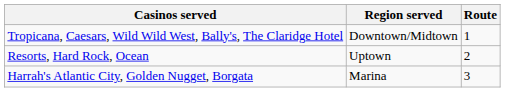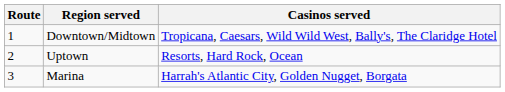columns swapped: Route <-> Casinos served
